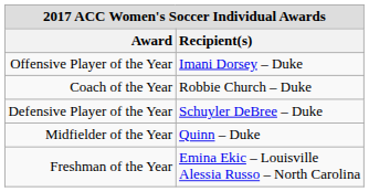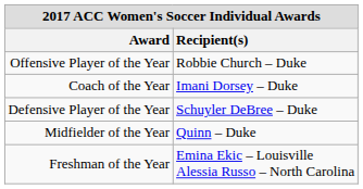Offensive Player of the Year | Recipient(s): Imani Dorsey – Duke -> Robbie Church – Duke
Coach of the Year | Recipient(s): Robbie Church – Duke -> Imani Dorsey – Duke
